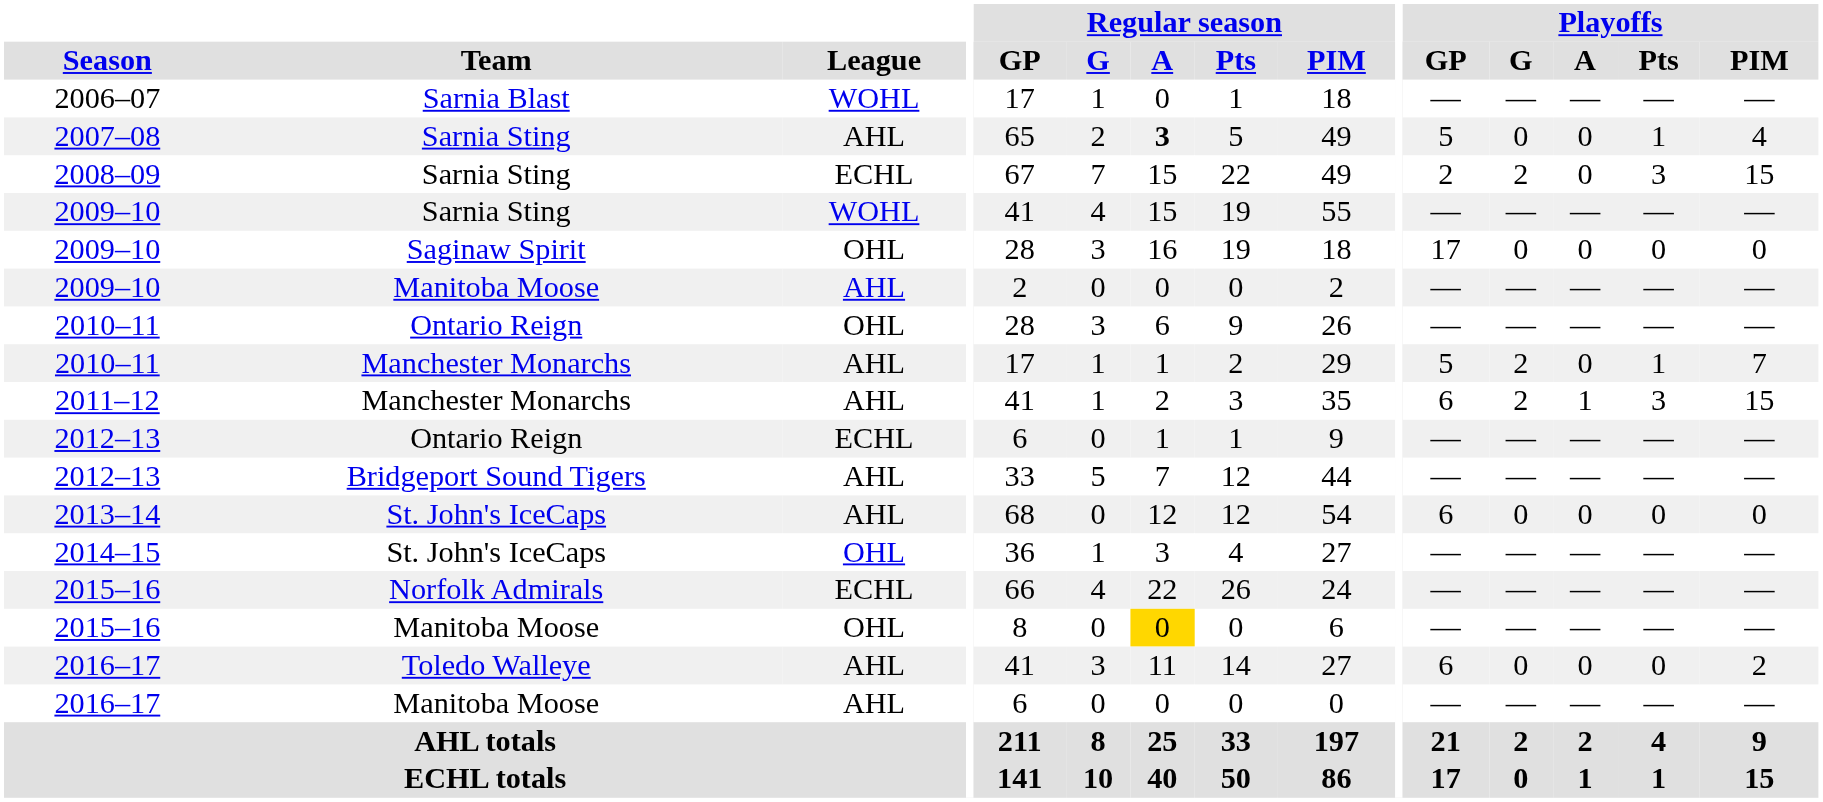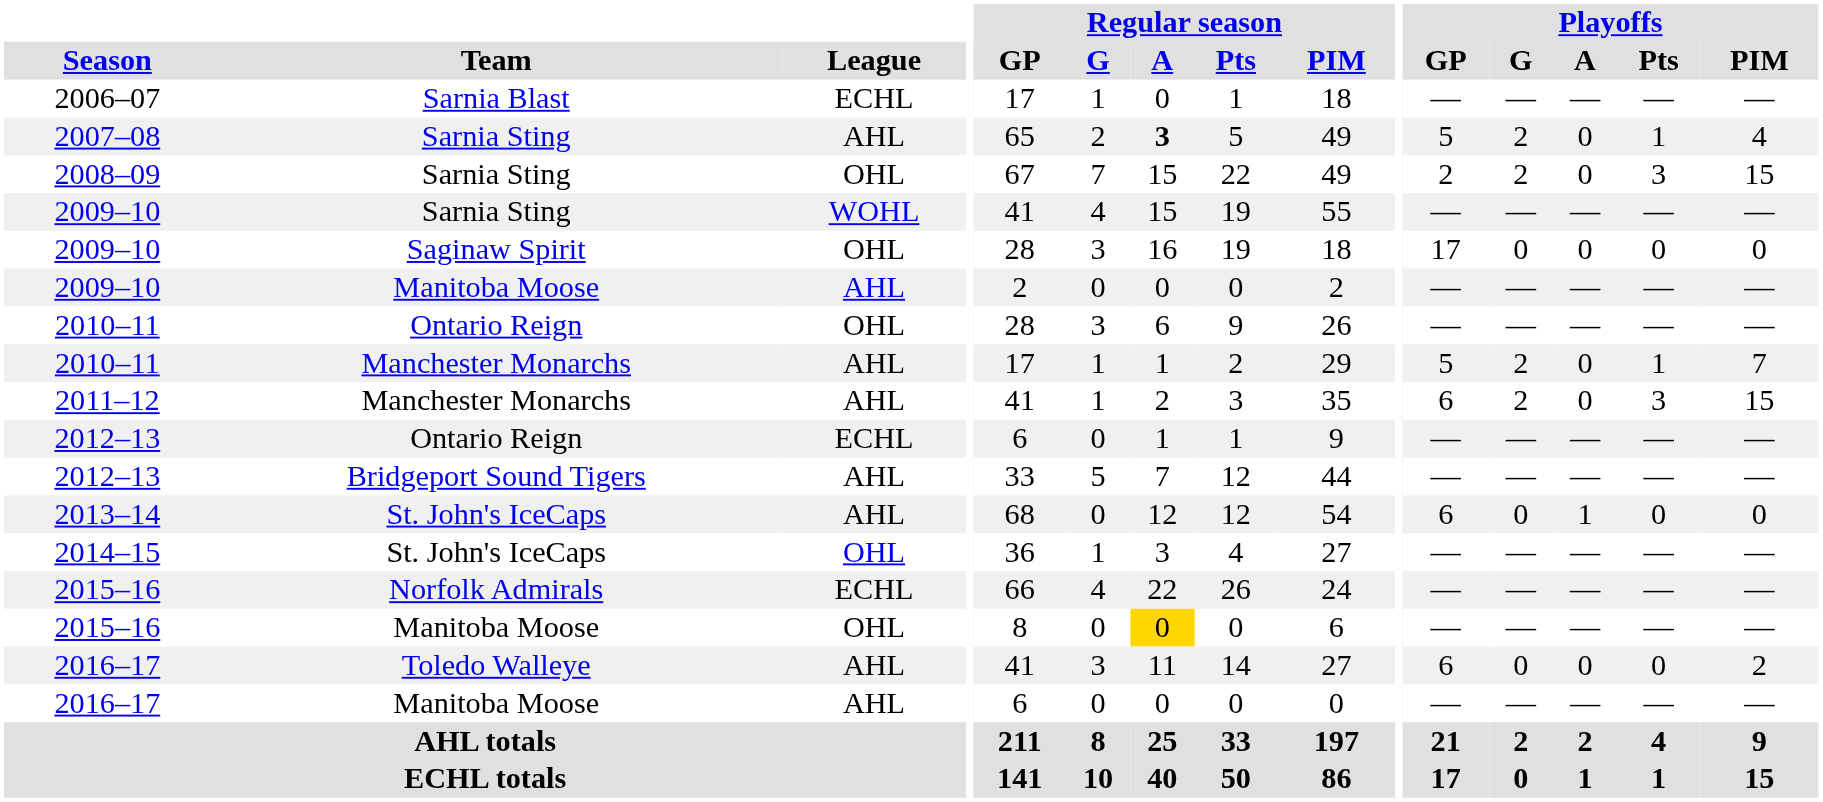2006–07 | League: WOHL -> ECHL
2007–08 | Playoffs / G: 0 -> 2
2008–09 | League: ECHL -> OHL
2011–12 | Playoffs / A: 1 -> 0
2013–14 | Playoffs / A: 0 -> 1
